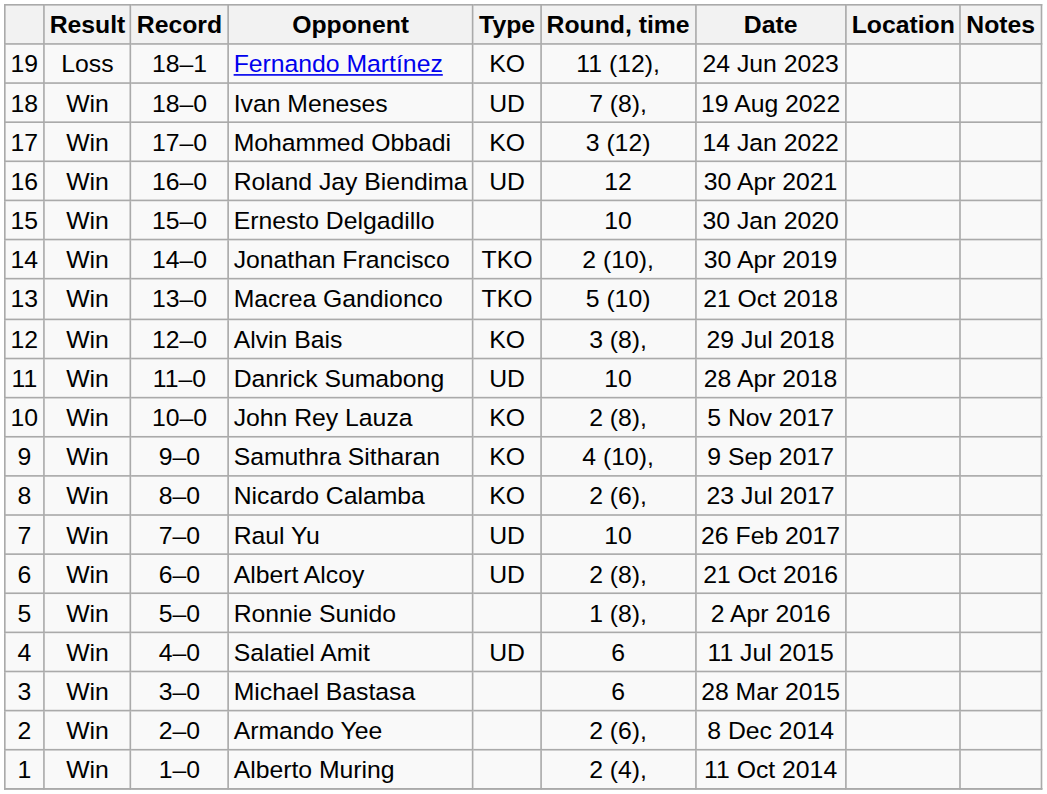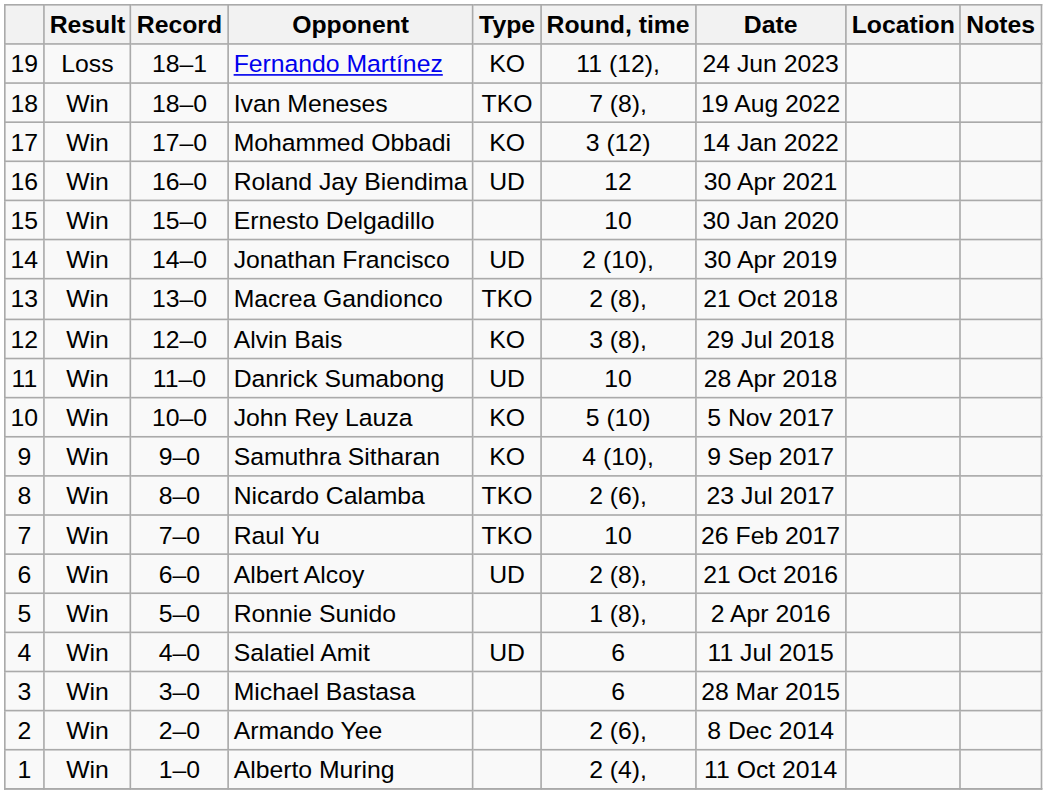Ivan Meneses | Type: UD -> TKO
Jonathan Francisco | Type: TKO -> UD
Macrea Gandionco | Round, time: 5 (10) -> 2 (8),
John Rey Lauza | Round, time: 2 (8), -> 5 (10)
Nicardo Calamba | Type: KO -> TKO
Raul Yu | Type: UD -> TKO
